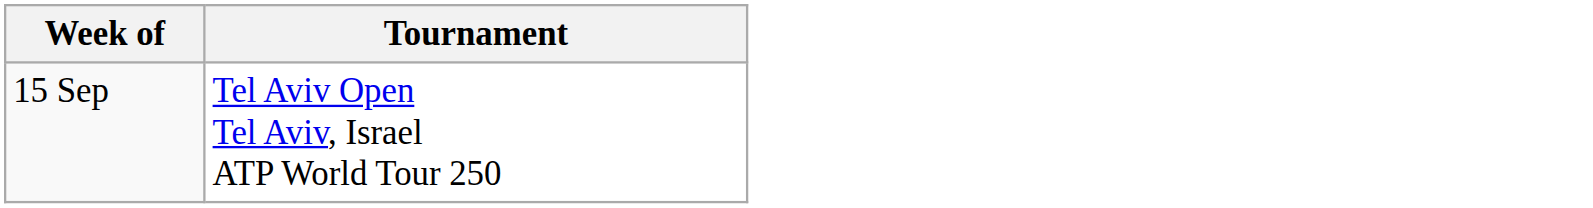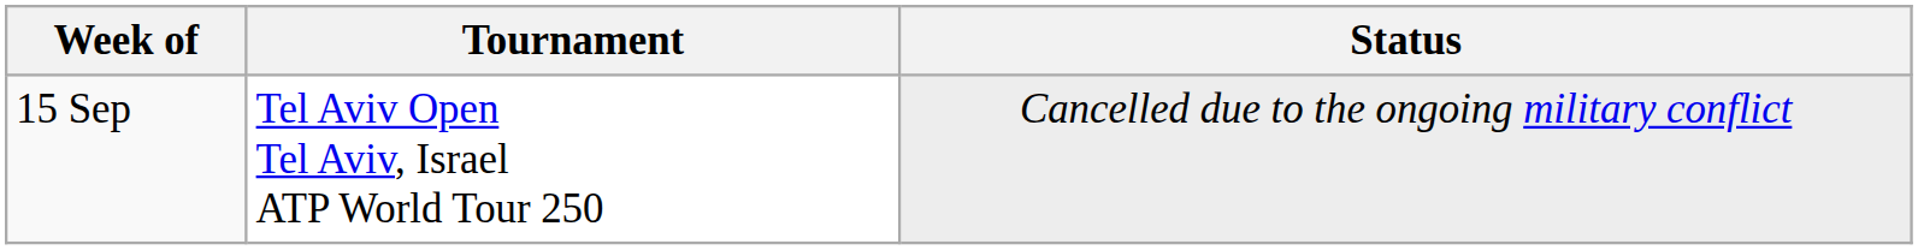+ column: Status | Cancelled due to the ongoing military conflict
